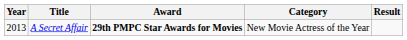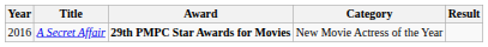A Secret Affair | Year: 2013 -> 2016
